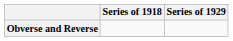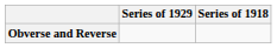columns swapped: Series of 1918 <-> Series of 1929
